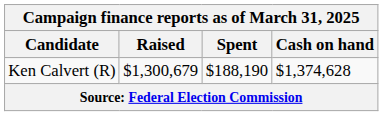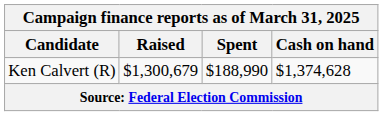Ken Calvert (R) | Spent: $188,190 -> $188,990
